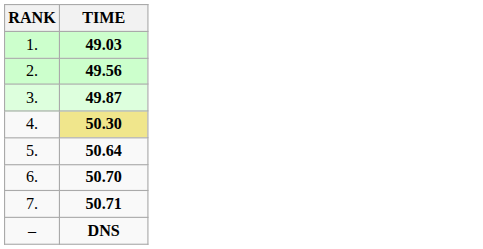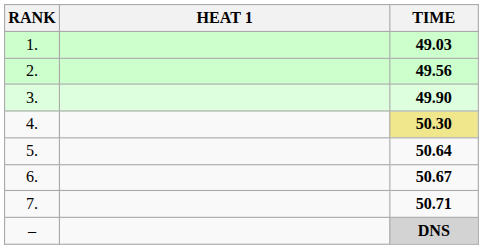+ column: HEAT 1
3. | TIME: 49.87 -> 49.90
6. | TIME: 50.70 -> 50.67
– | TIME: no background -> lightgrey background
